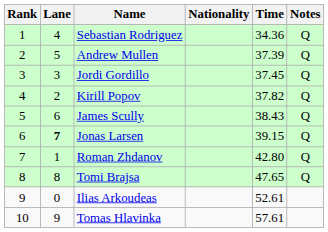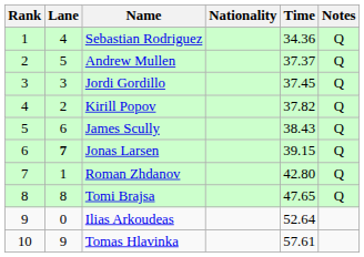Andrew Mullen | Time: 37.39 -> 37.37
Ilias Arkoudeas | Time: 52.61 -> 52.64
